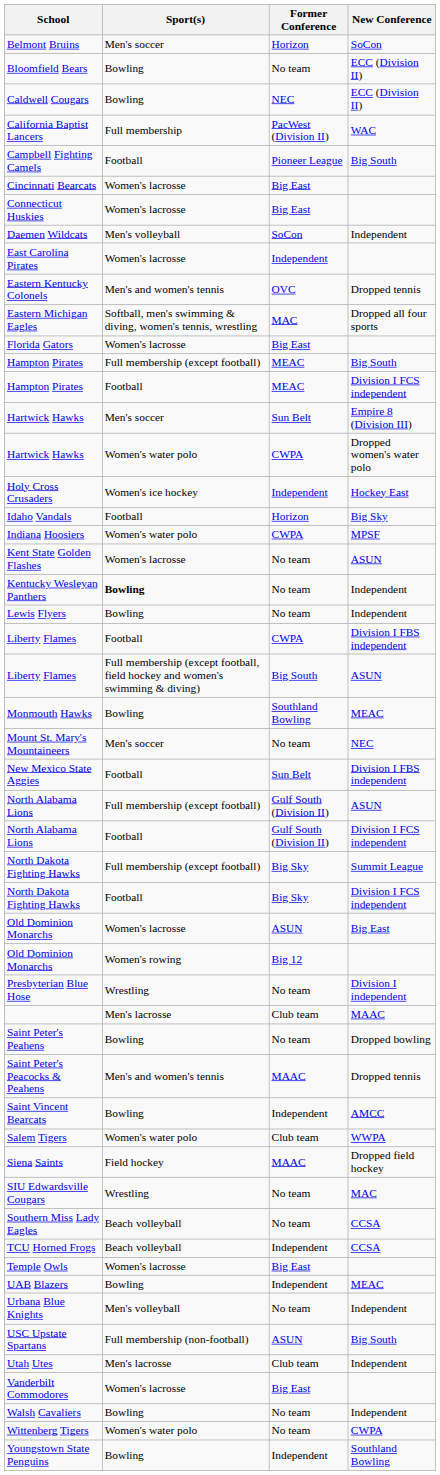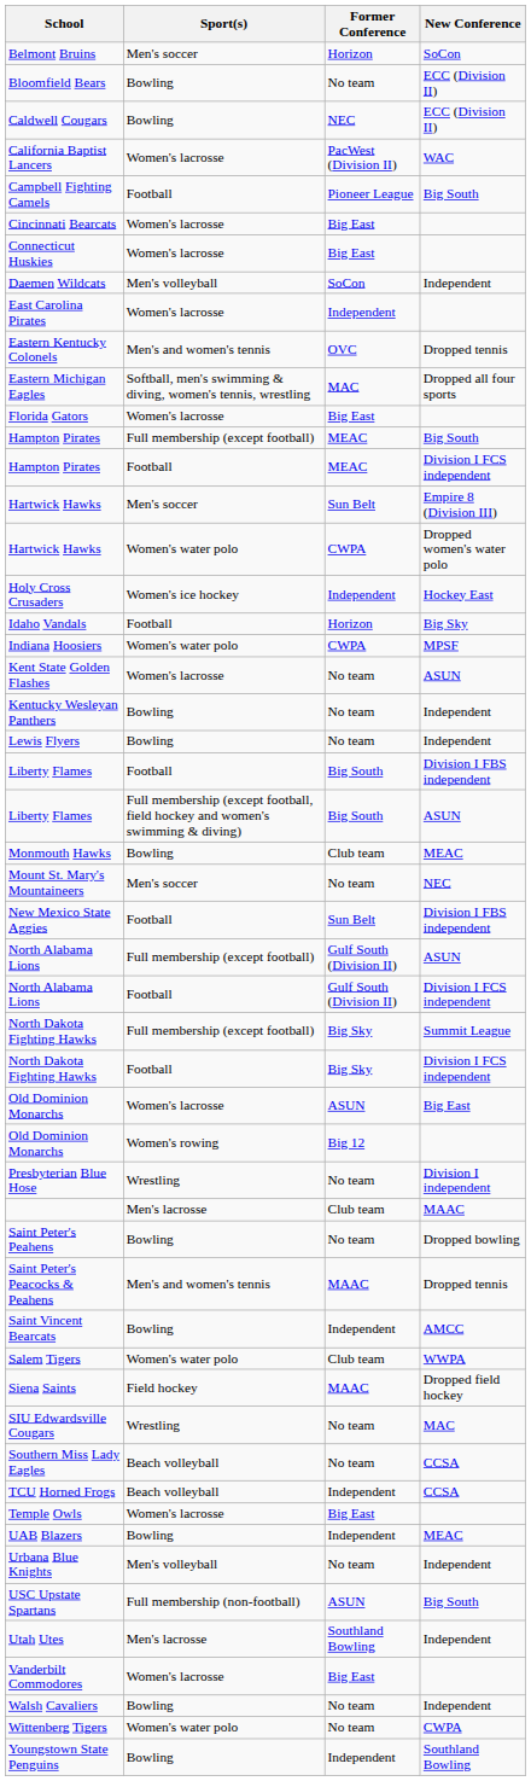California Baptist Lancers | Sport(s): Full membership -> Women's lacrosse
Kentucky Wesleyan Panthers | Sport(s): bold -> normal
Liberty Flames / Division I FBS independent | Former Conference: CWPA -> Big South
Monmouth Hawks | Former Conference: Southland Bowling -> Club team
Utah Utes | Former Conference: Club team -> Southland Bowling
